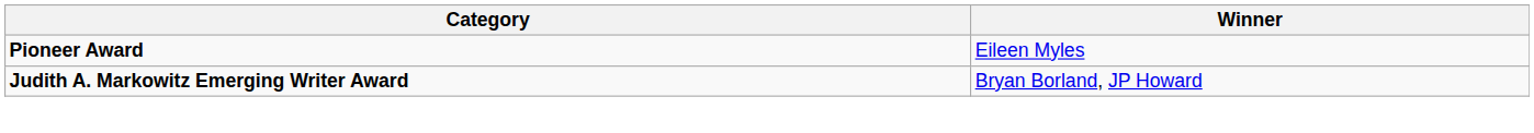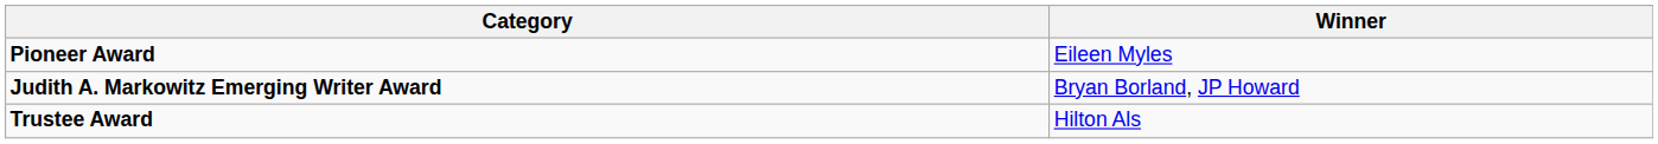+ row: Trustee Award | Hilton Als
